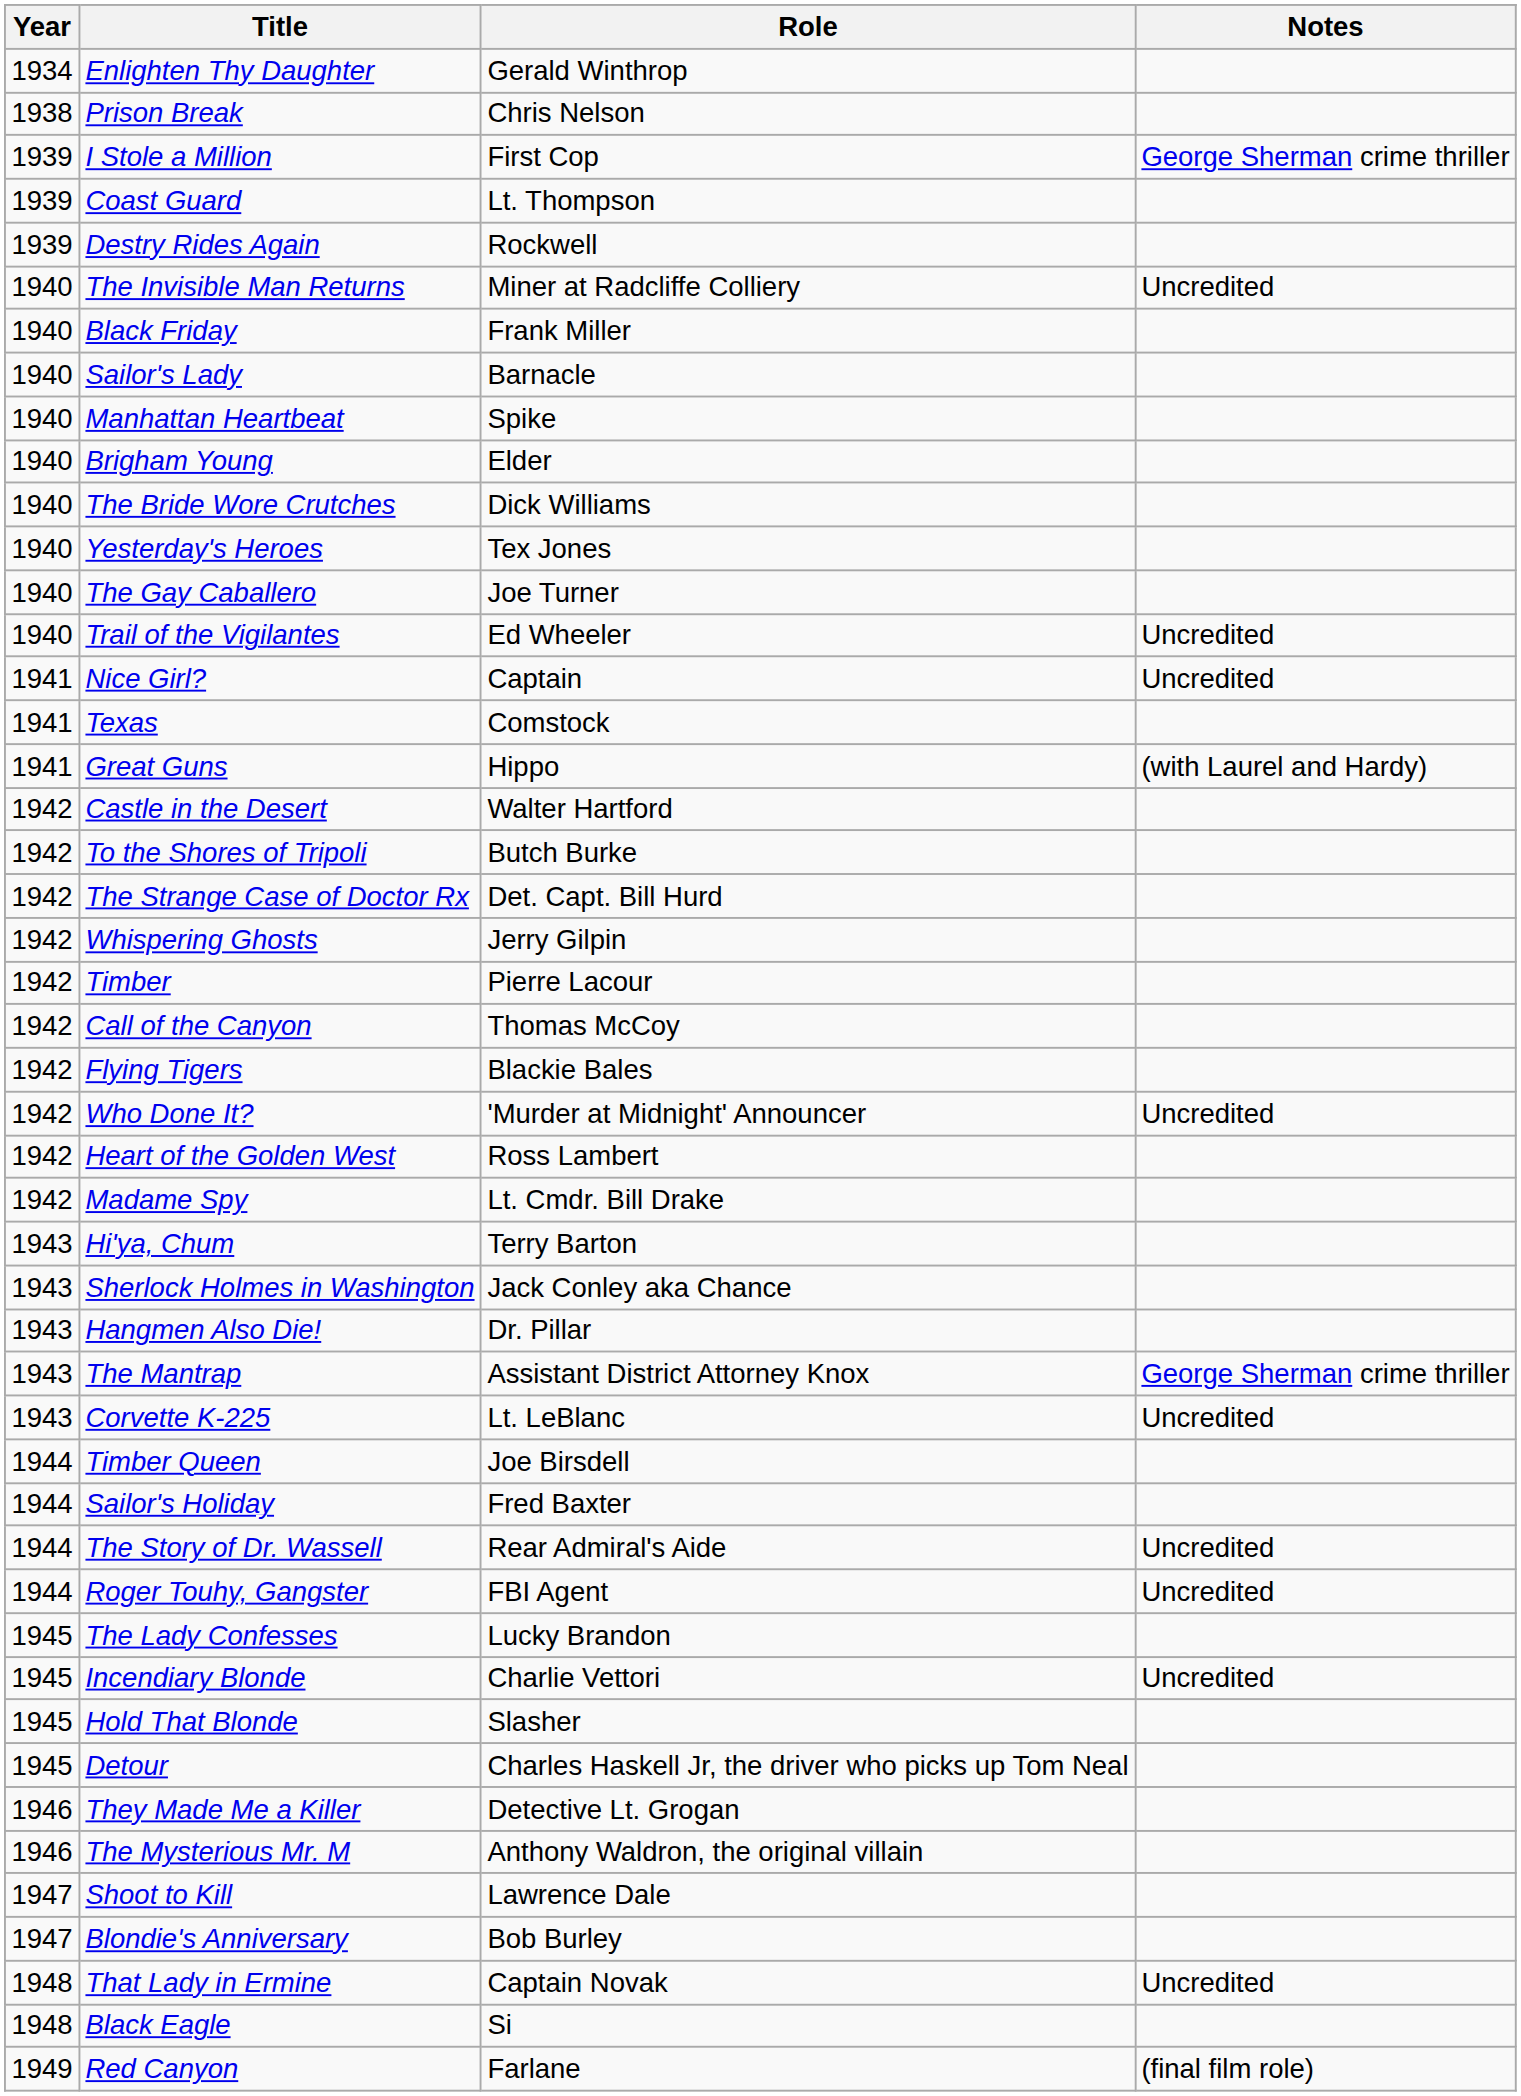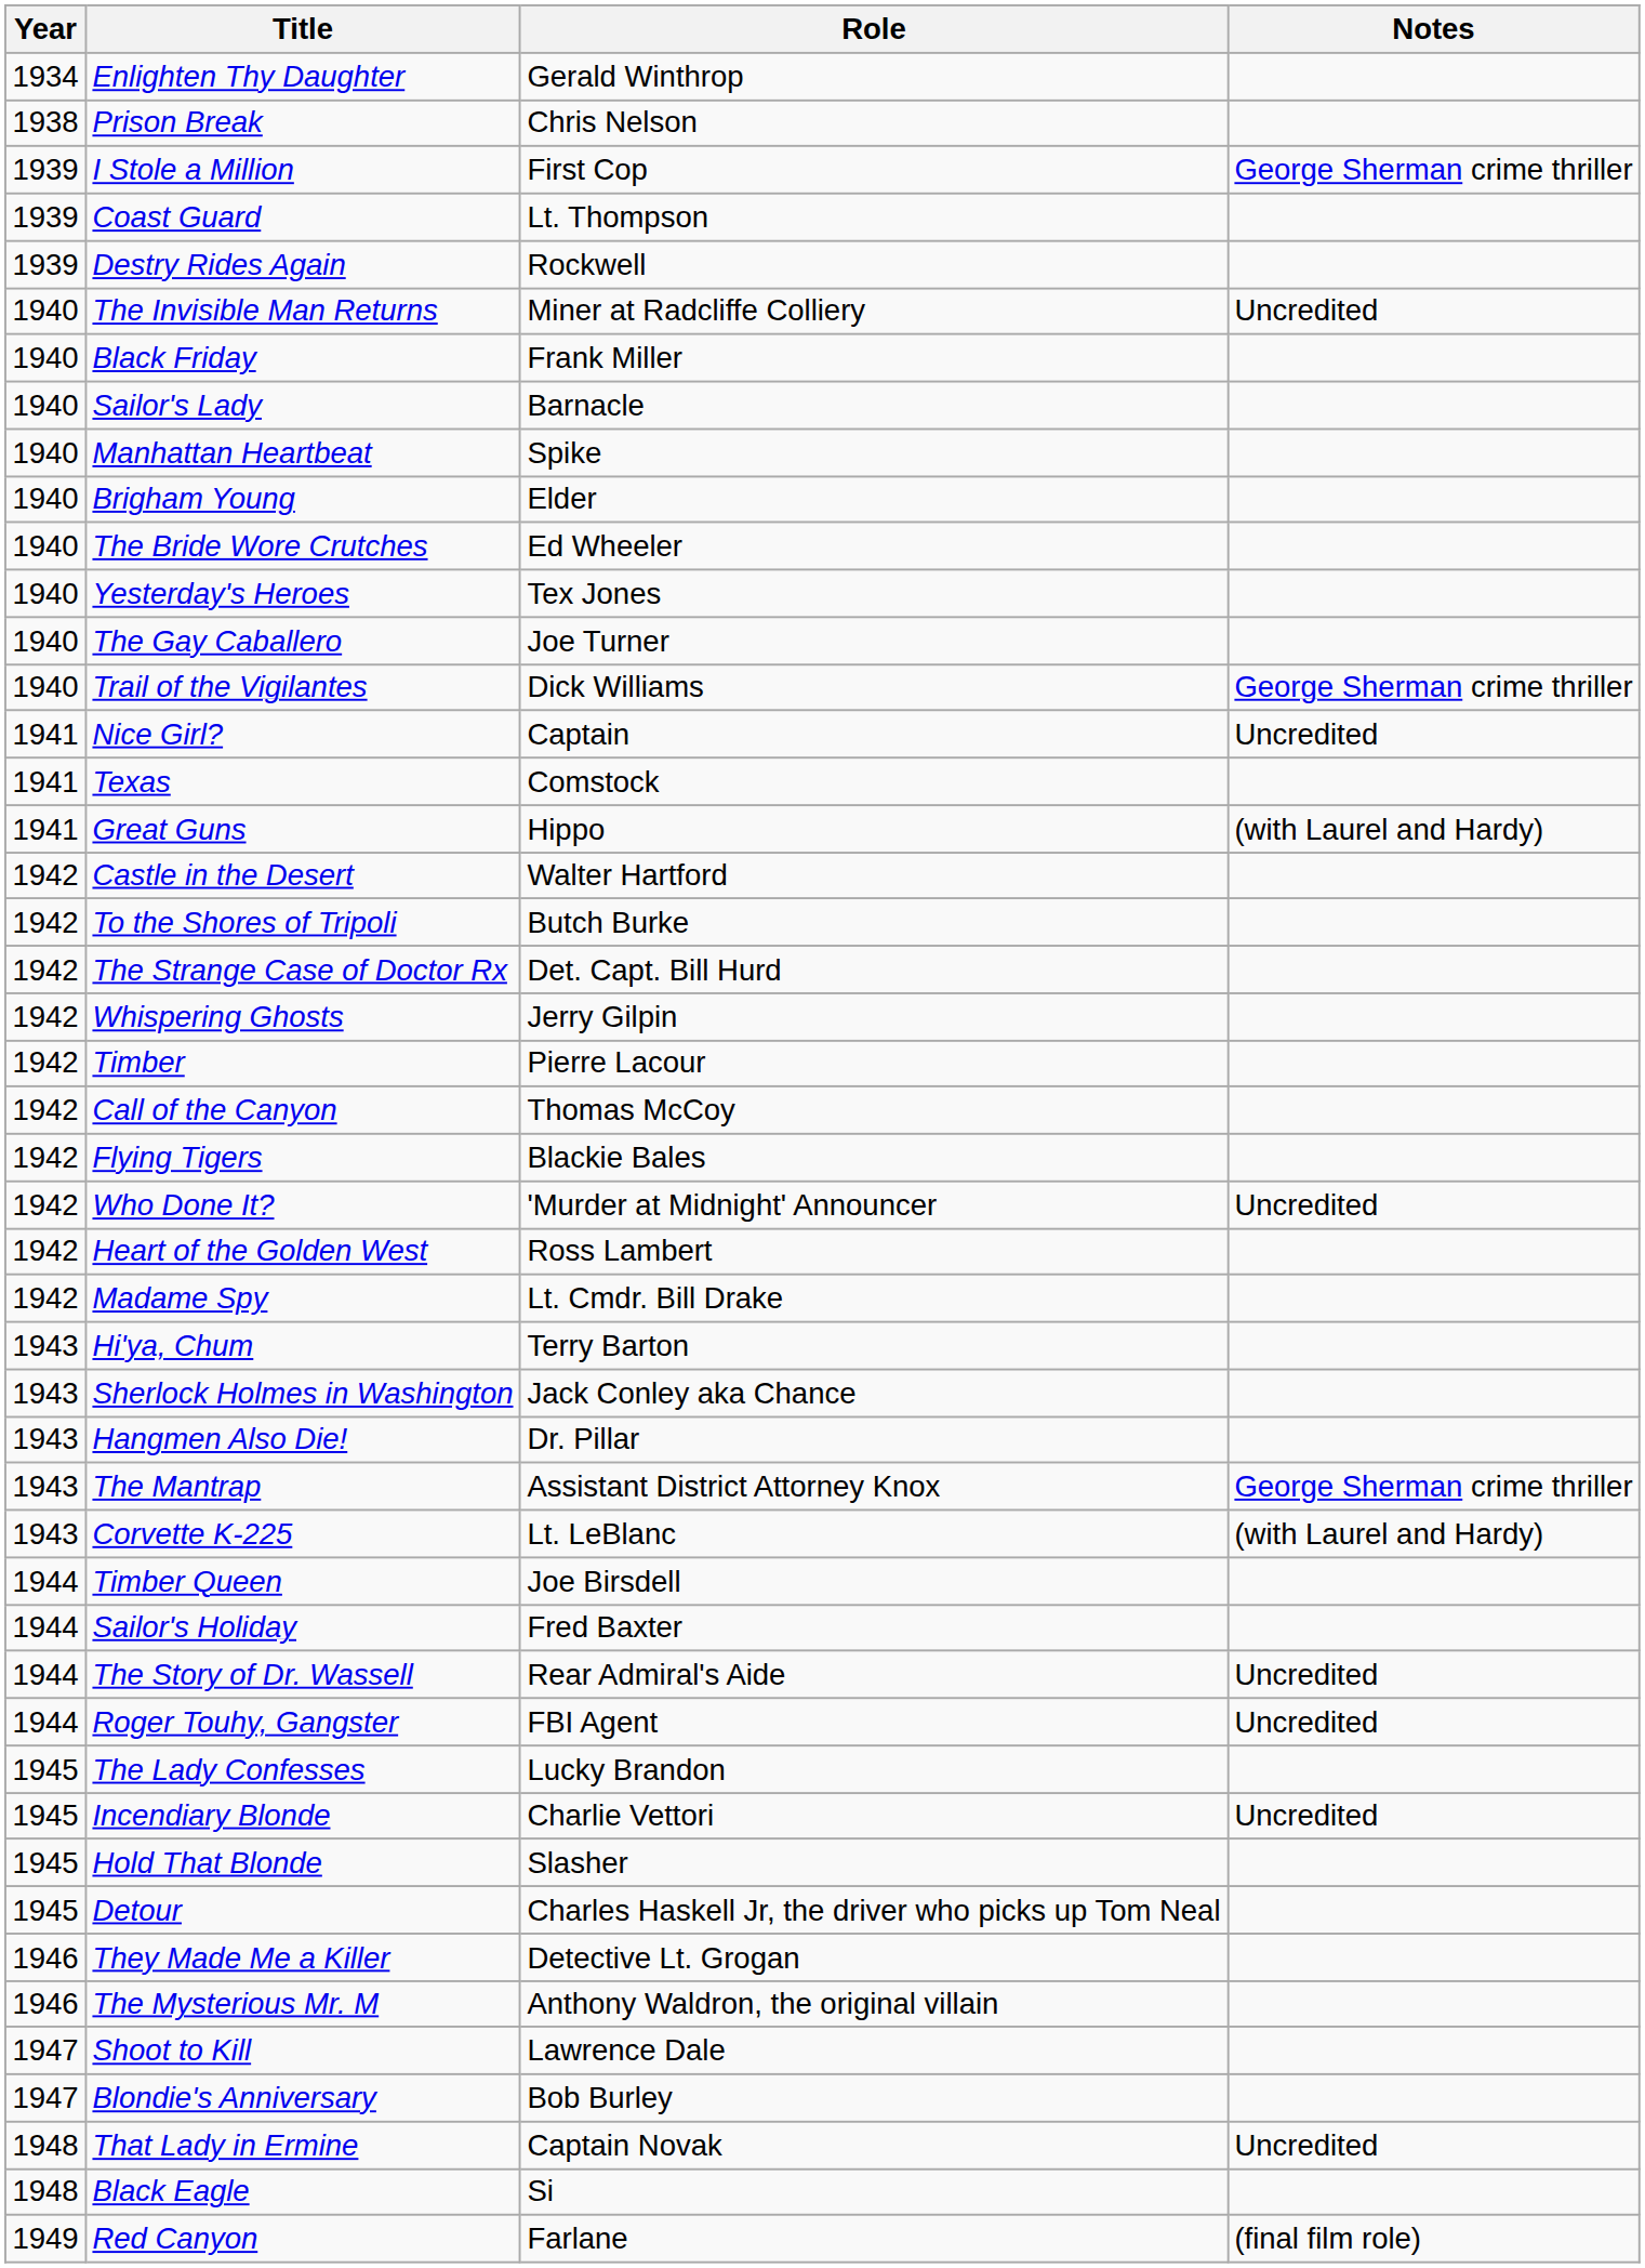The Bride Wore Crutches | Role: Dick Williams -> Ed Wheeler
Trail of the Vigilantes | Role: Ed Wheeler -> Dick Williams
Trail of the Vigilantes | Notes: Uncredited -> George Sherman crime thriller
Corvette K-225 | Notes: Uncredited -> (with Laurel and Hardy)
